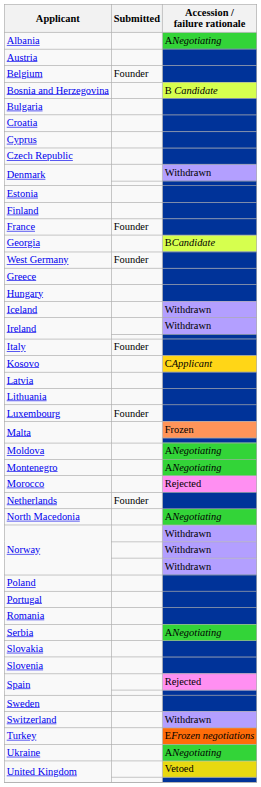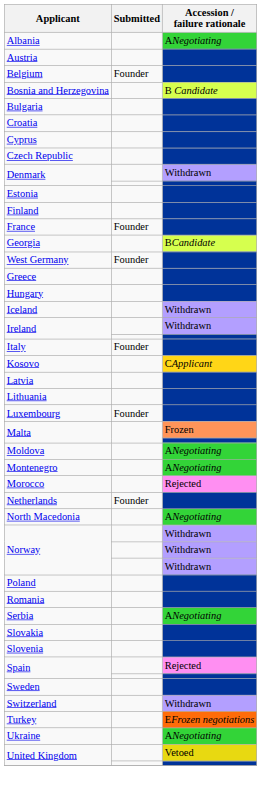- row: Portugal
